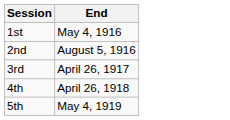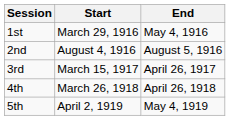+ column: Start | March 29, 1916 | August 4, 1916 | March 15, 1917 | March 26, 1918 | April 2, 1919
